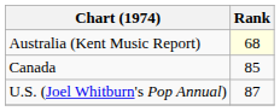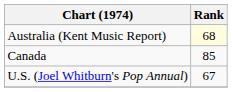U.S. (Joel Whitburn's Pop Annual) | Rank: 87 -> 67
